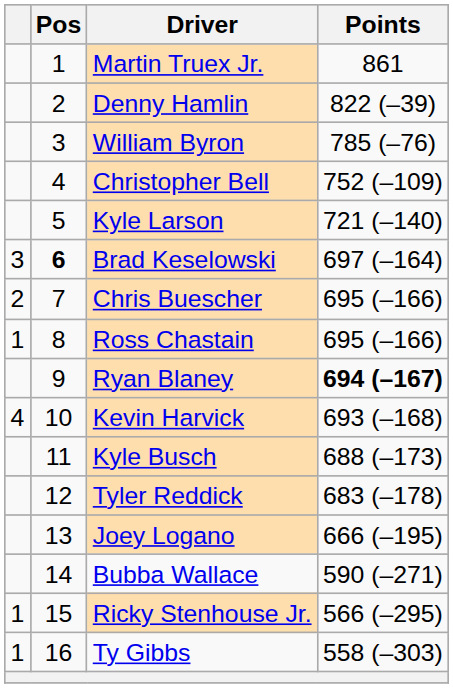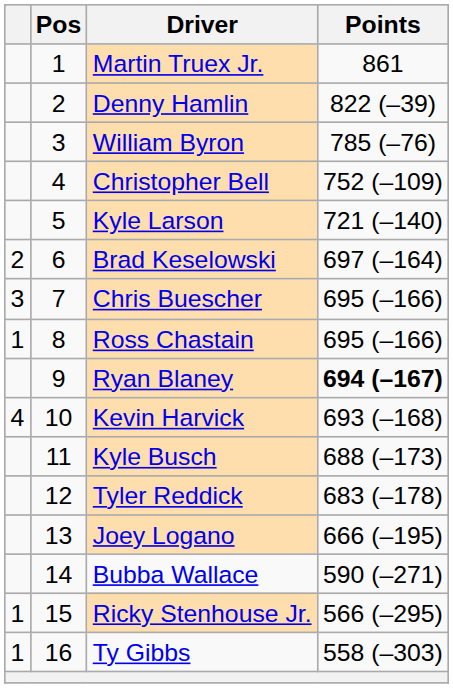Brad Keselowski | column 1: 3 -> 2
Brad Keselowski | Pos: bold -> normal
Chris Buescher | column 1: 2 -> 3
